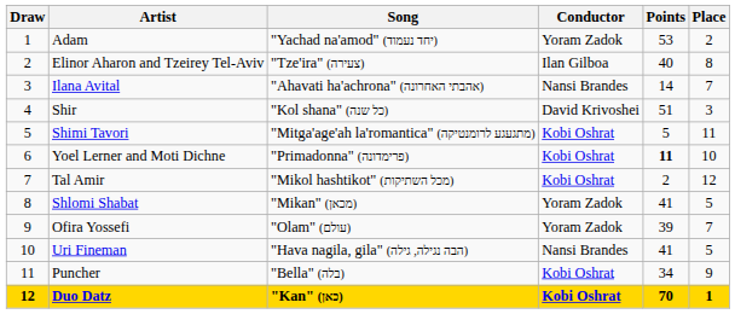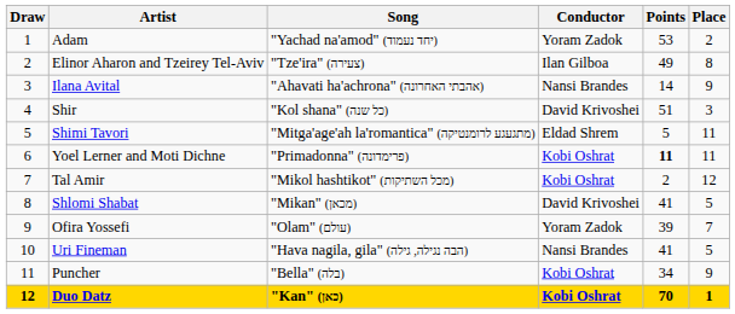Elinor Aharon and Tzeirey Tel-Aviv | Points: 40 -> 49
Ilana Avital | Place: 7 -> 9
Shimi Tavori | Conductor: Kobi Oshrat -> Eldad Shrem
Yoel Lerner and Moti Dichne | Place: 10 -> 11
Shlomi Shabat | Conductor: Yoram Zadok -> David Krivoshei
